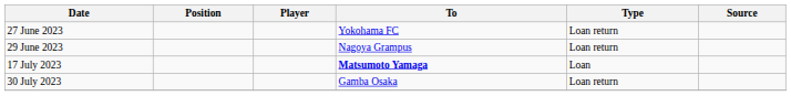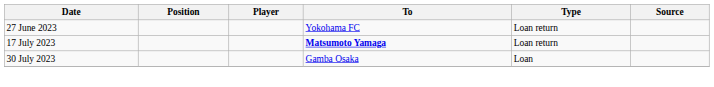- row: 29 June 2023 | Nagoya Grampus | Loan return
17 July 2023 | Type: Loan -> Loan return
30 July 2023 | Type: Loan return -> Loan
